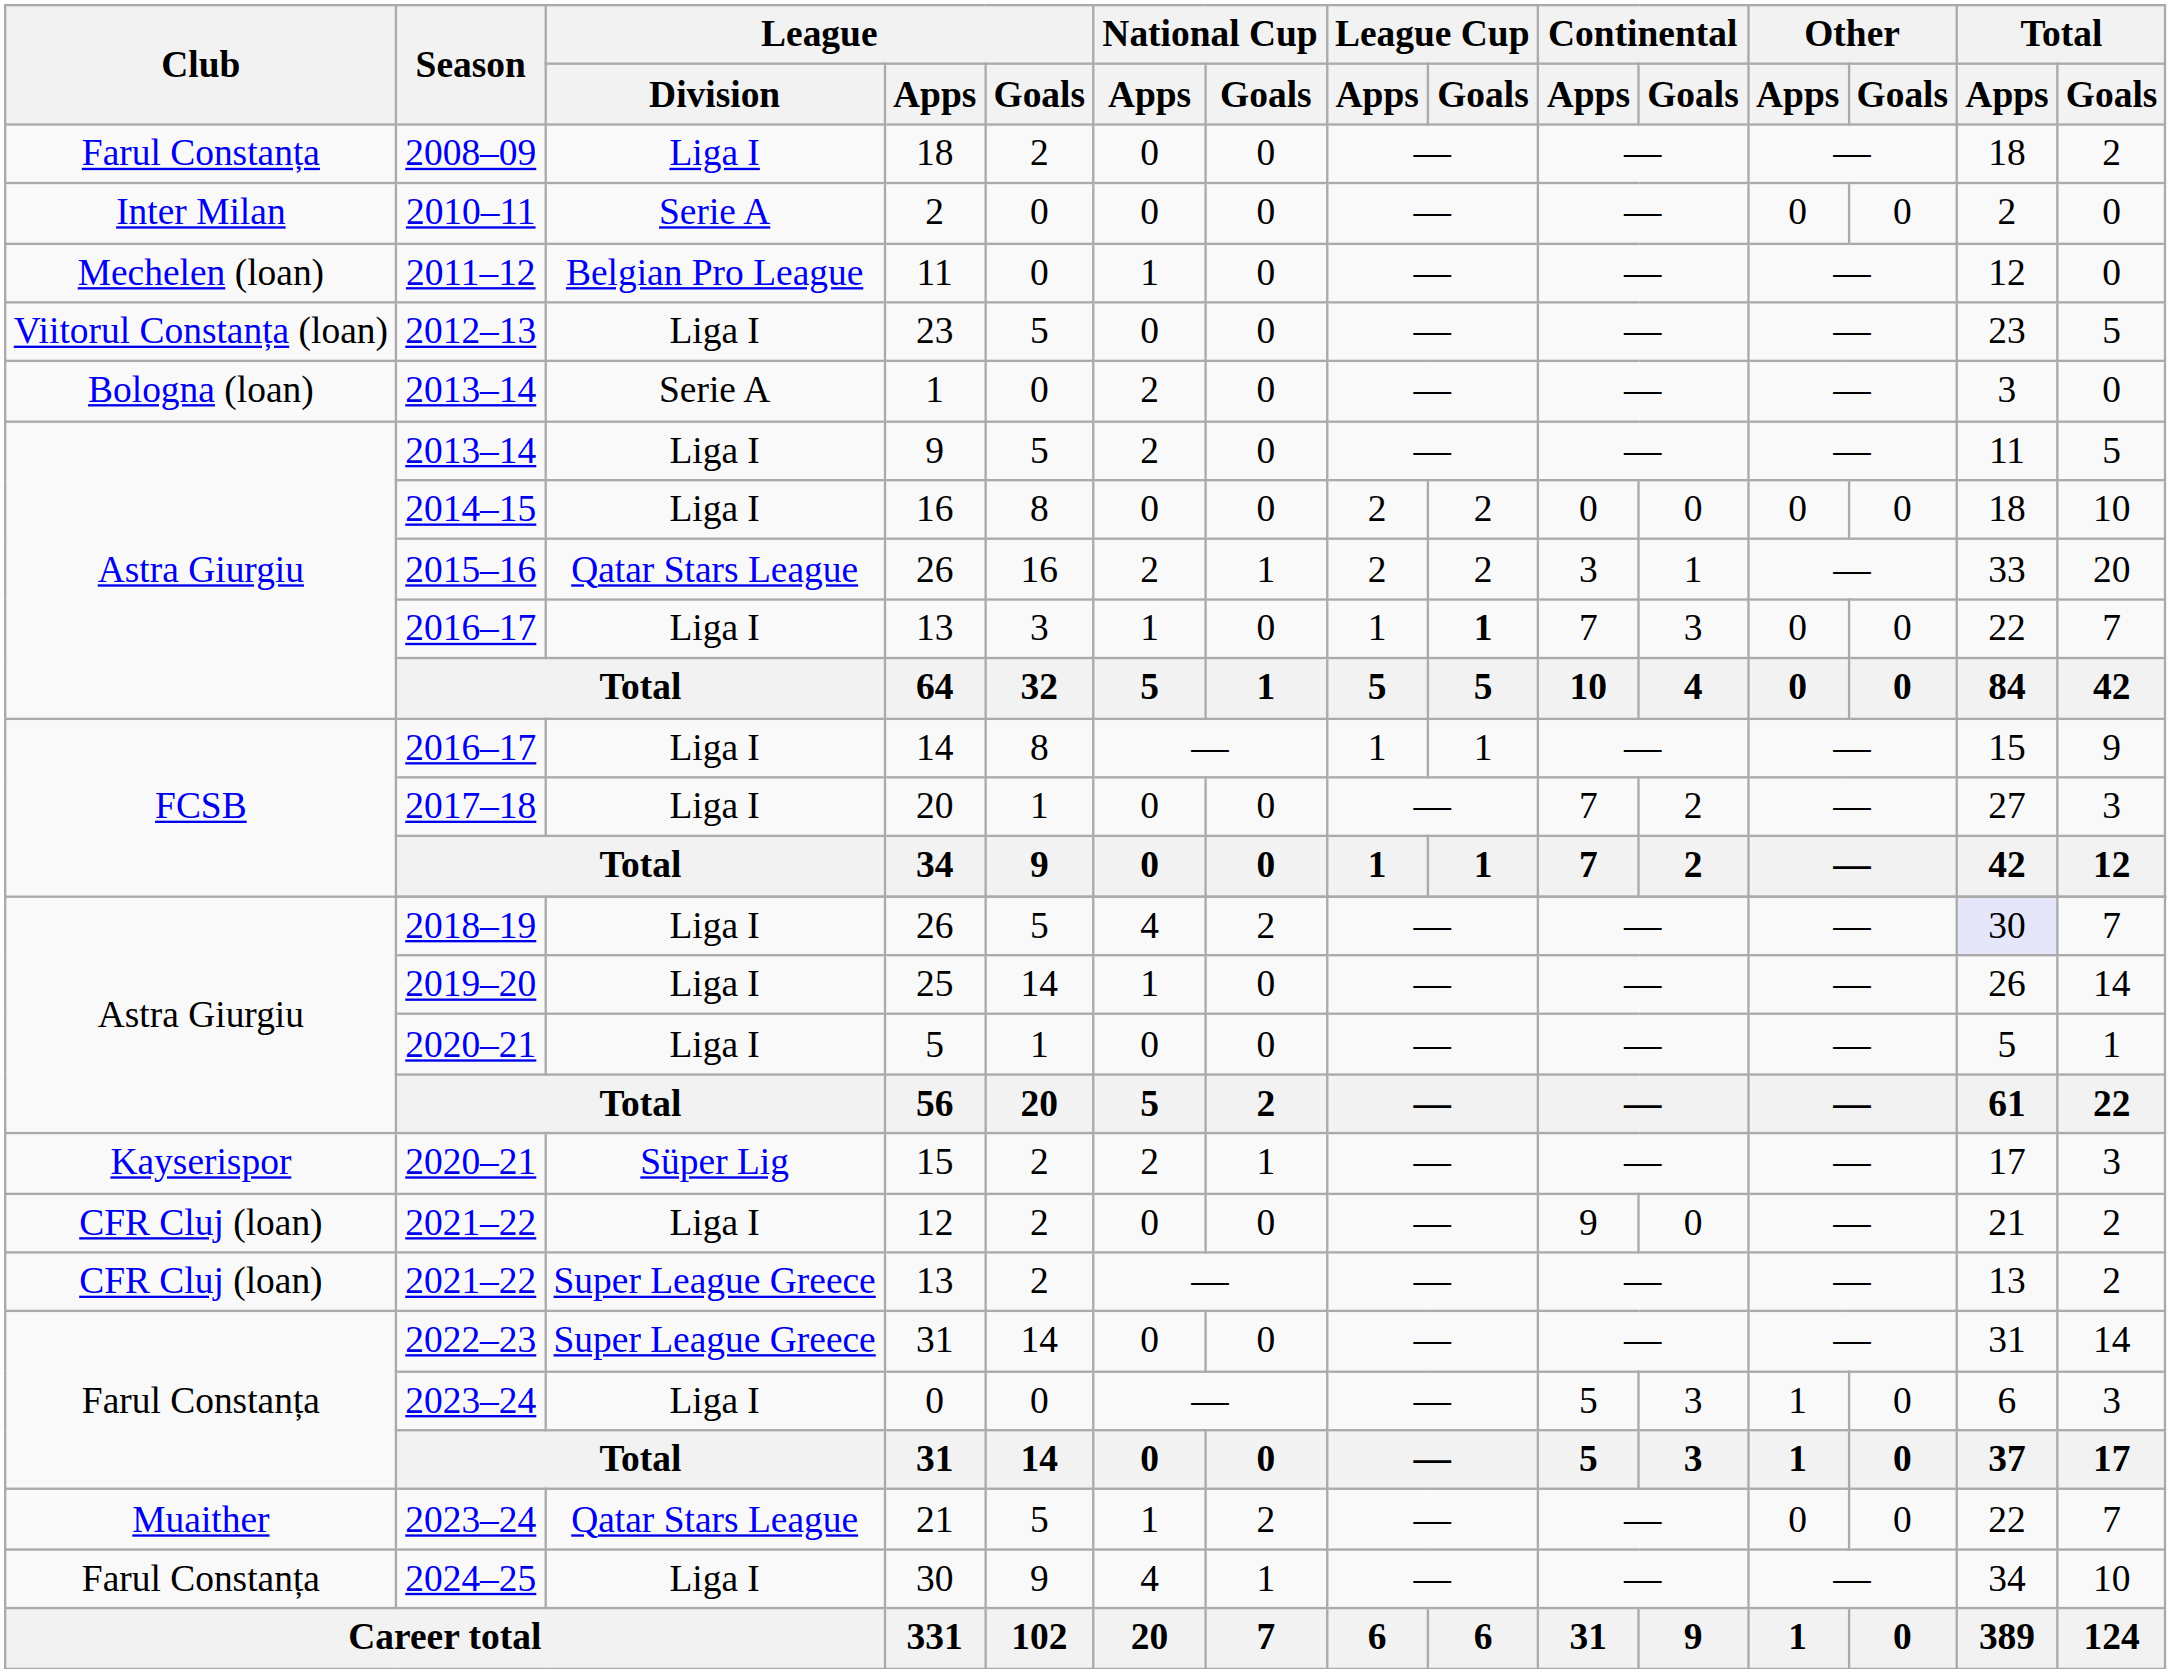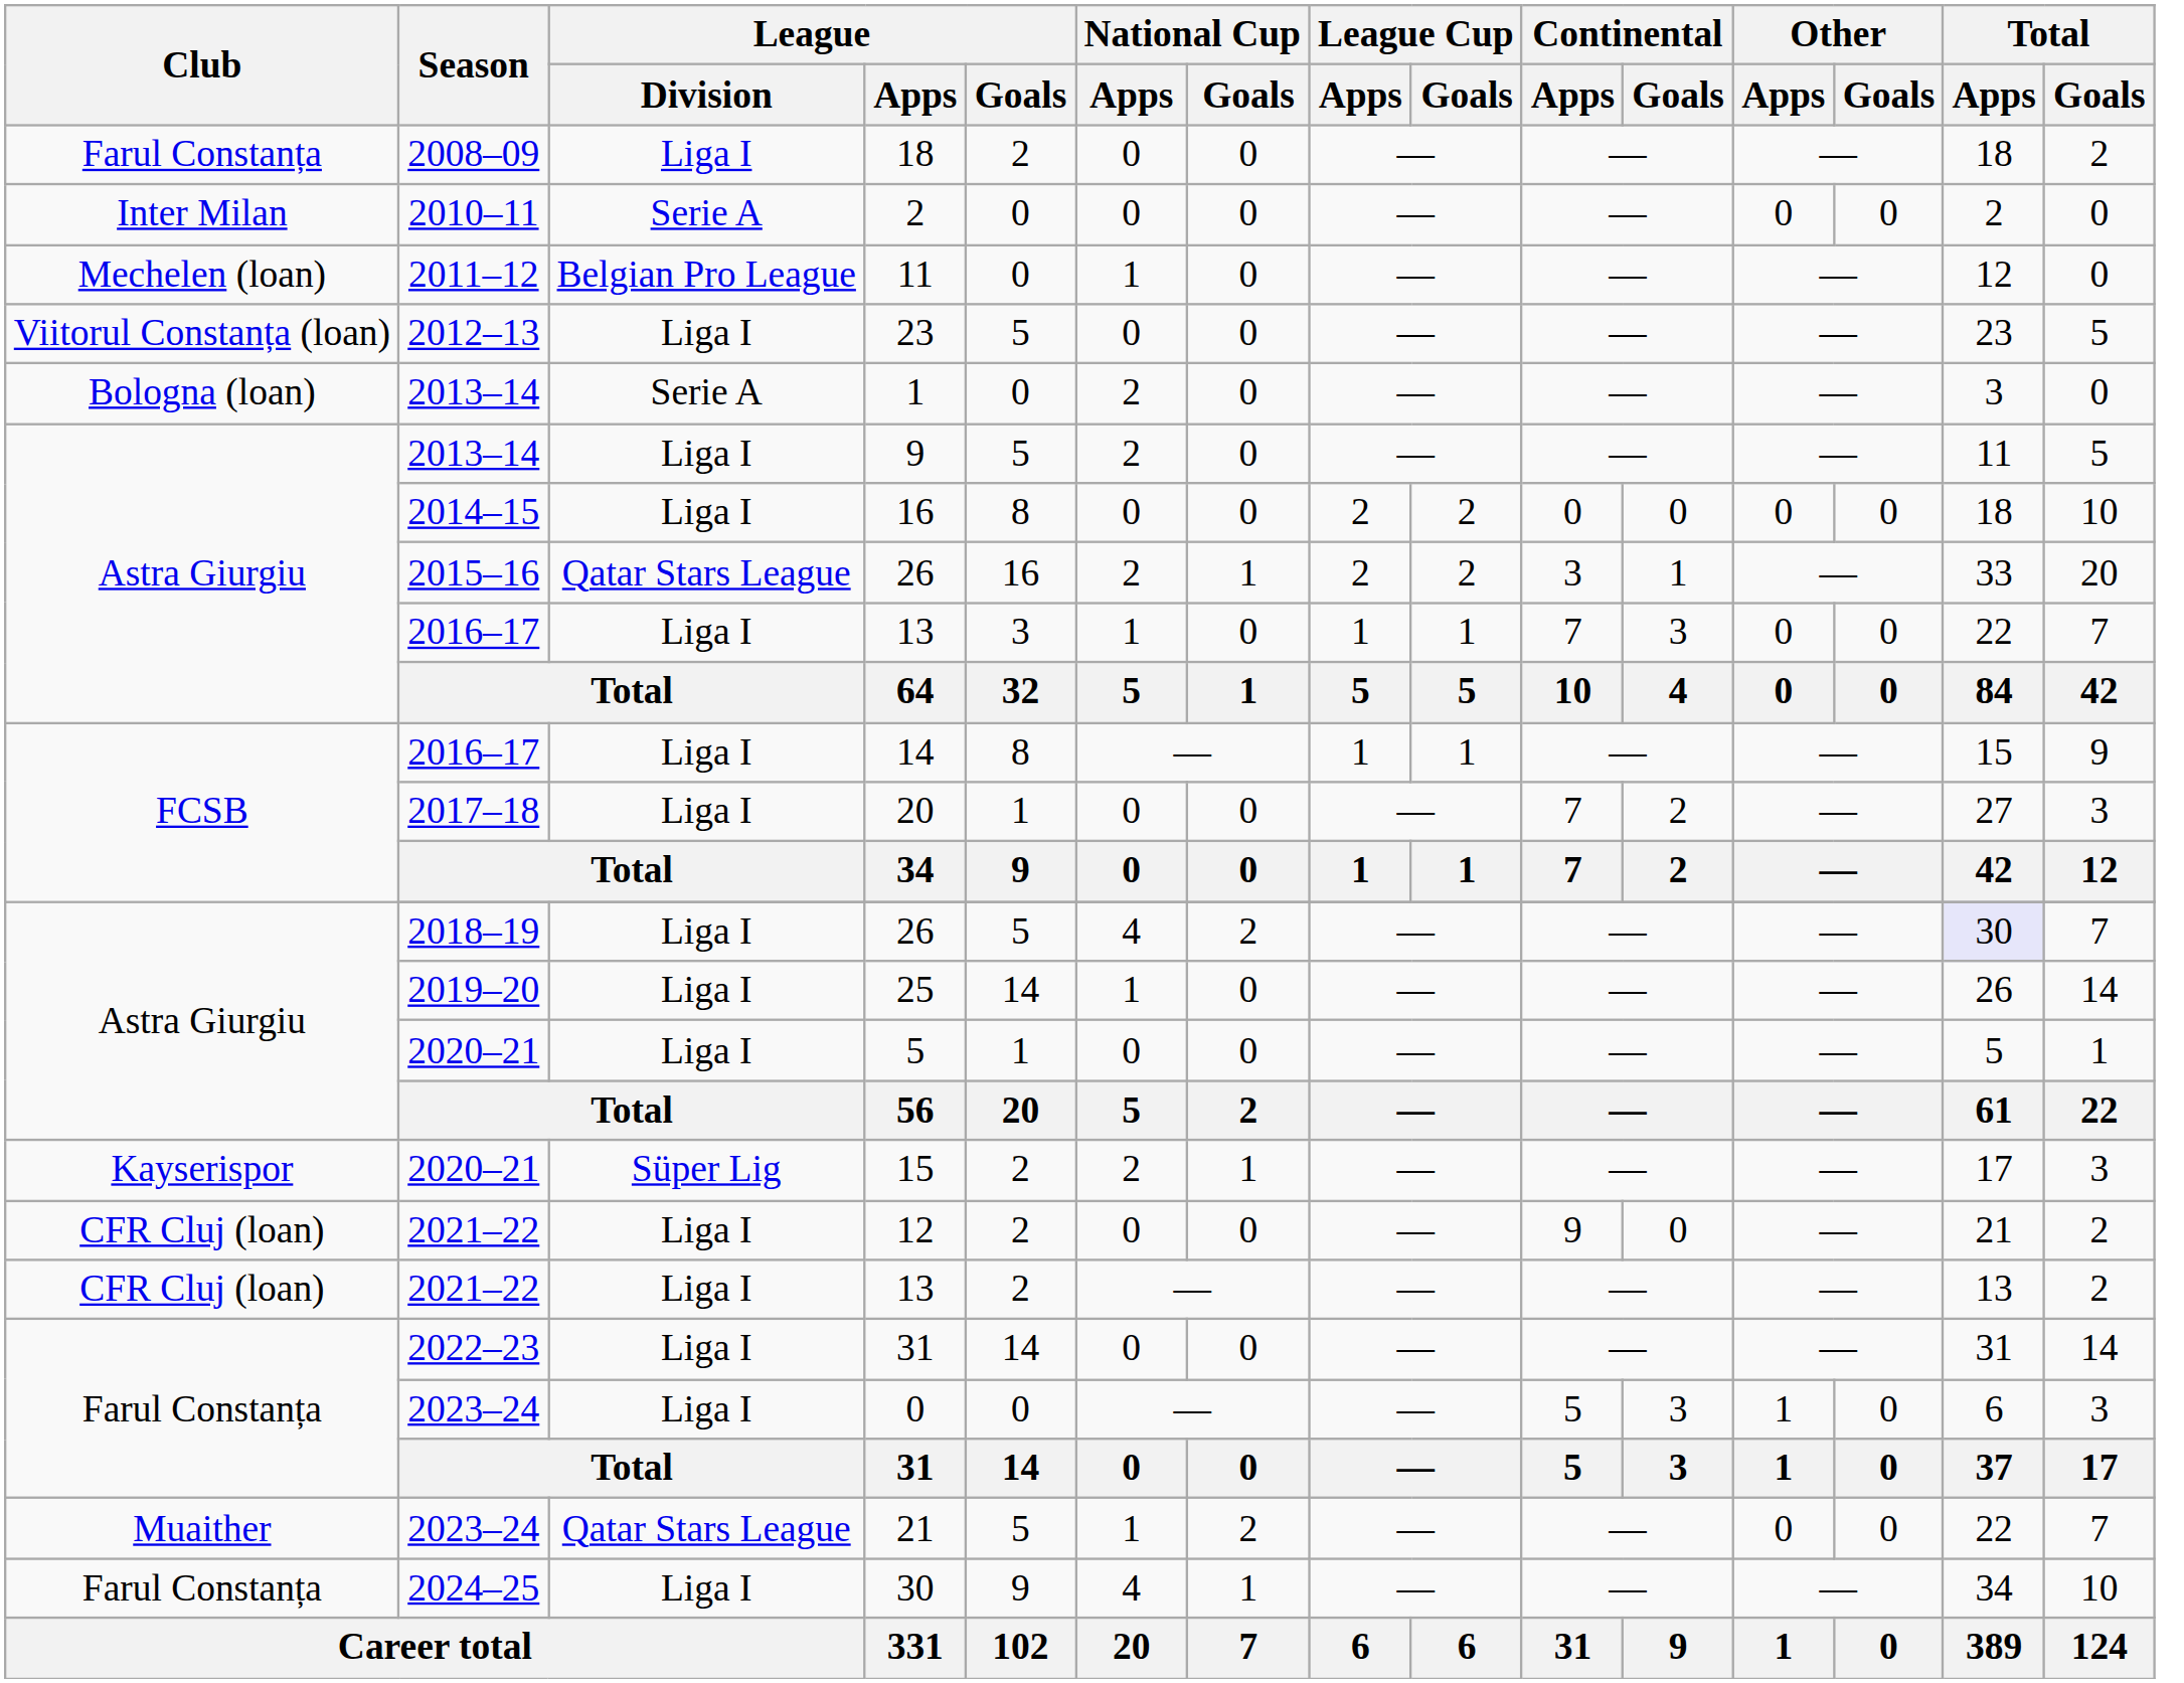2016–17 / 13 | League Cup / Goals: bold -> normal
2021–22 / 13 | League / Division: Super League Greece -> Liga I
2022–23 / 31 | League / Division: Super League Greece -> Liga I
